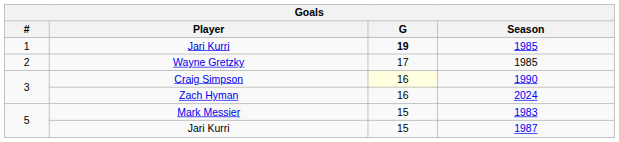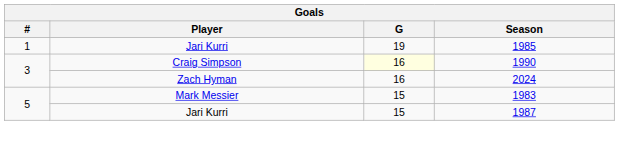Jari Kurri / 1985 | G: bold -> normal
- row: 2 | Wayne Gretzky | 17 | 1985
